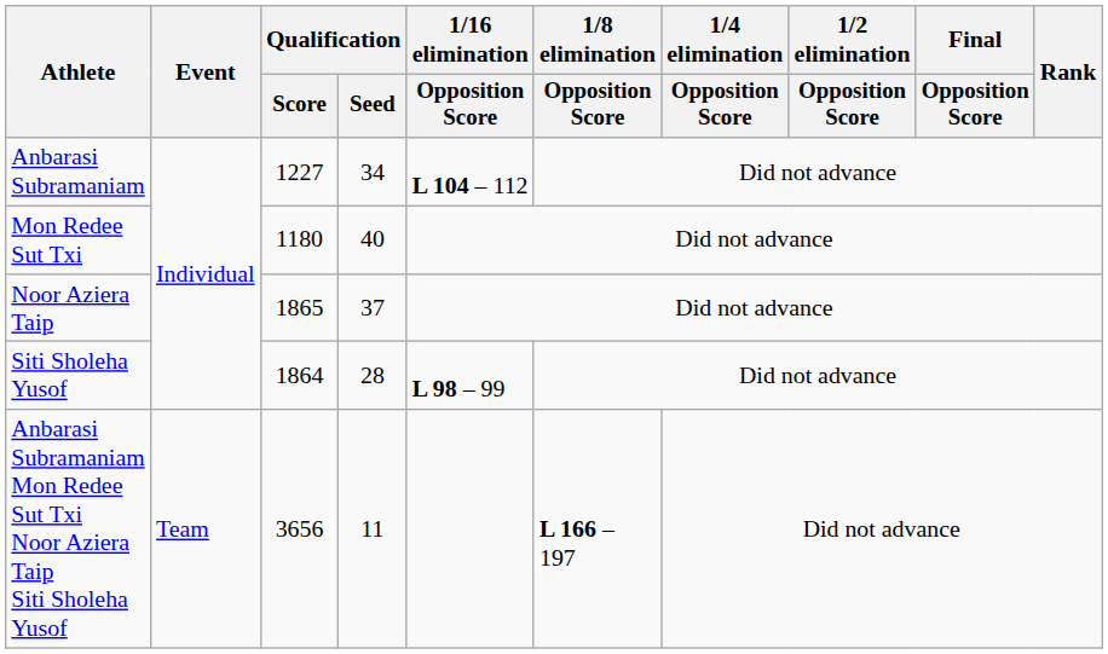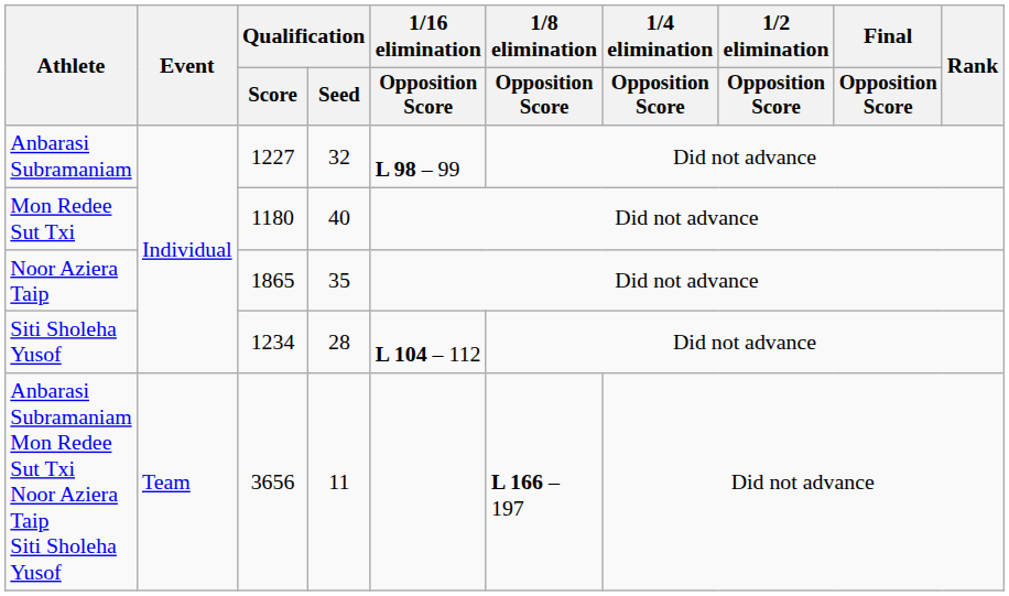Anbarasi Subramaniam | Qualification / Seed: 34 -> 32
Anbarasi Subramaniam | 1/16 elimination / Opposition Score: L 104 – 112 -> L 98 – 99
Noor Aziera Taip | Qualification / Seed: 37 -> 35
Siti Sholeha Yusof | Qualification / Score: 1864 -> 1234
Siti Sholeha Yusof | 1/16 elimination / Opposition Score: L 98 – 99 -> L 104 – 112
